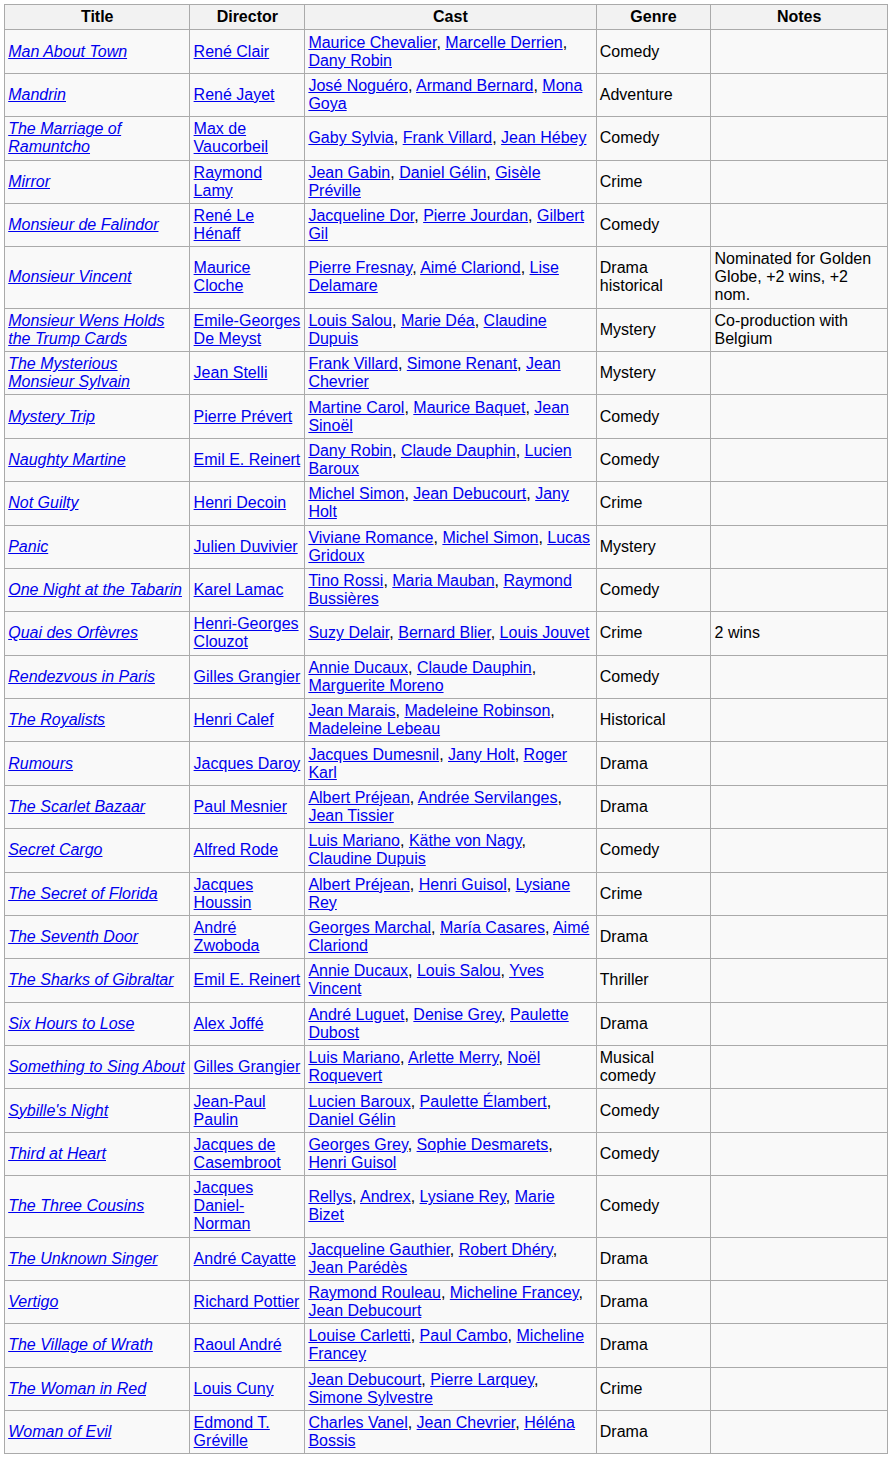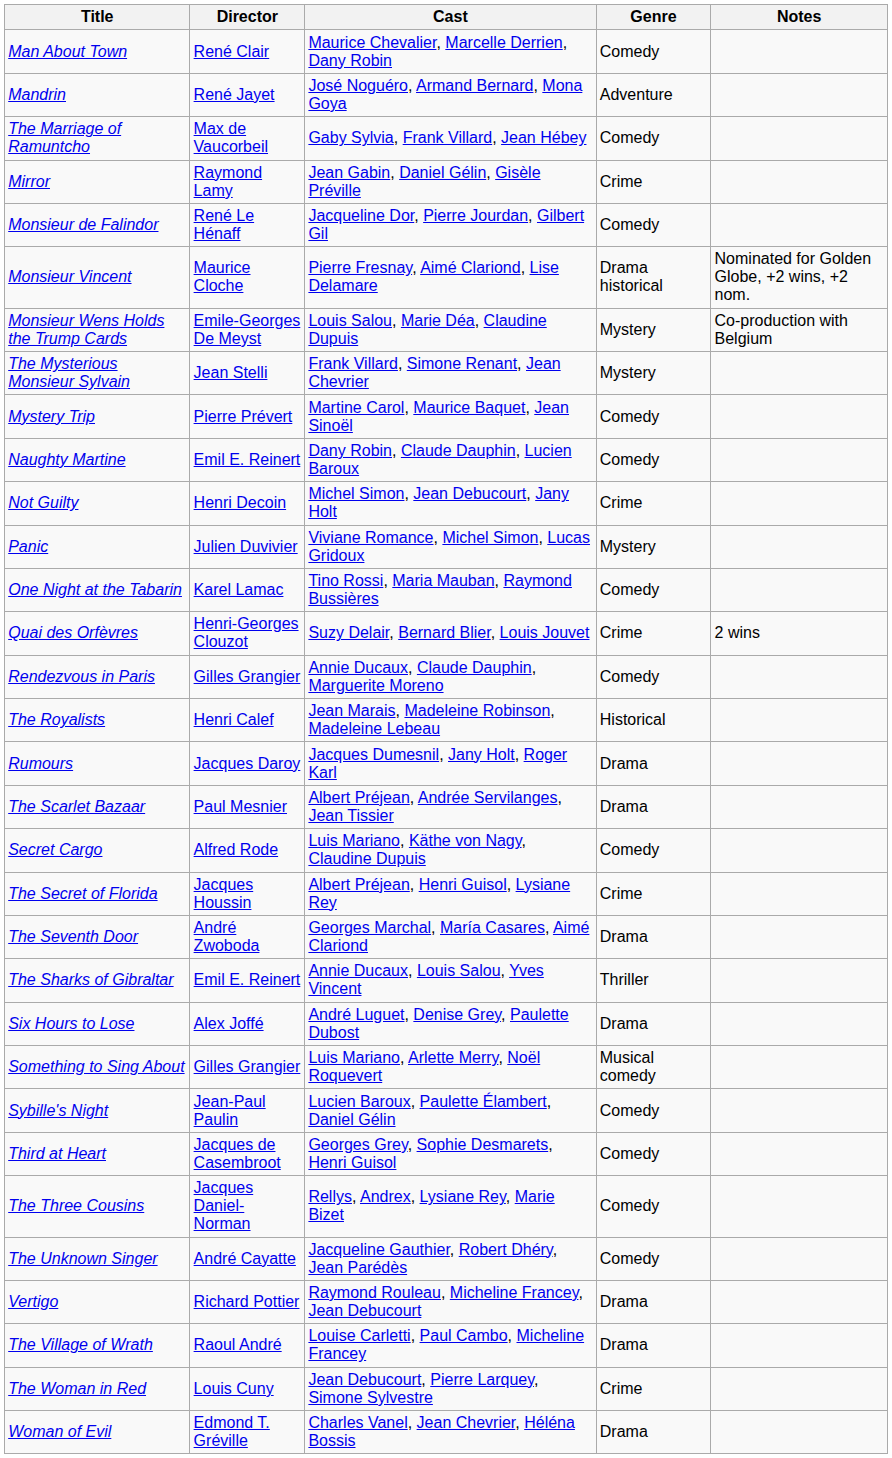The Unknown Singer | Genre: Drama -> Comedy
